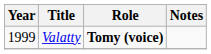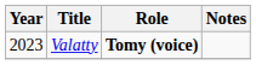Valatty | Year: 1999 -> 2023
